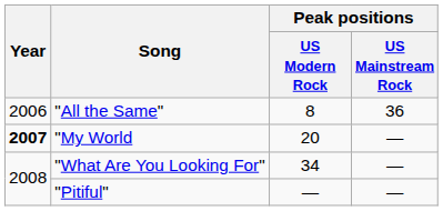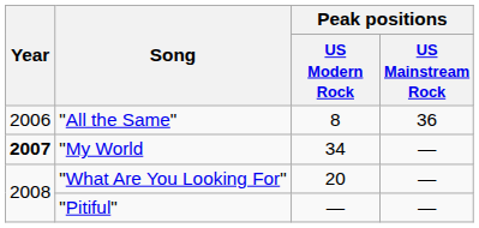"My World | Peak positions / US Modern Rock: 20 -> 34
"What Are You Looking For" | Peak positions / US Modern Rock: 34 -> 20
